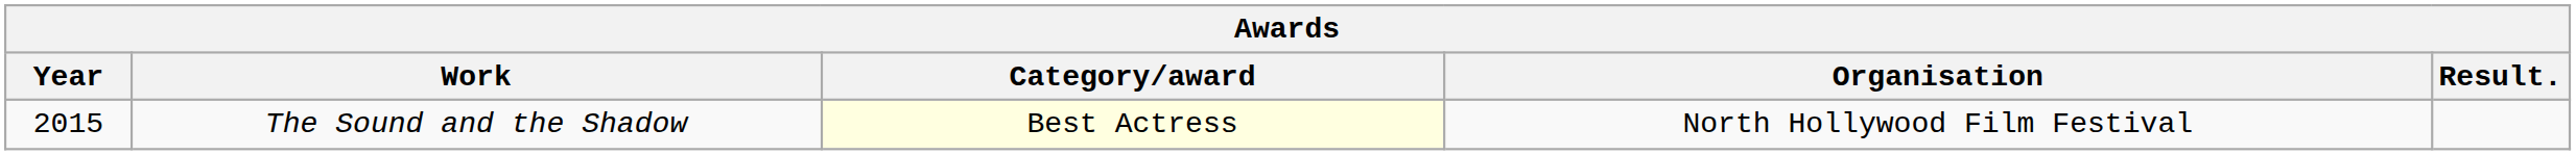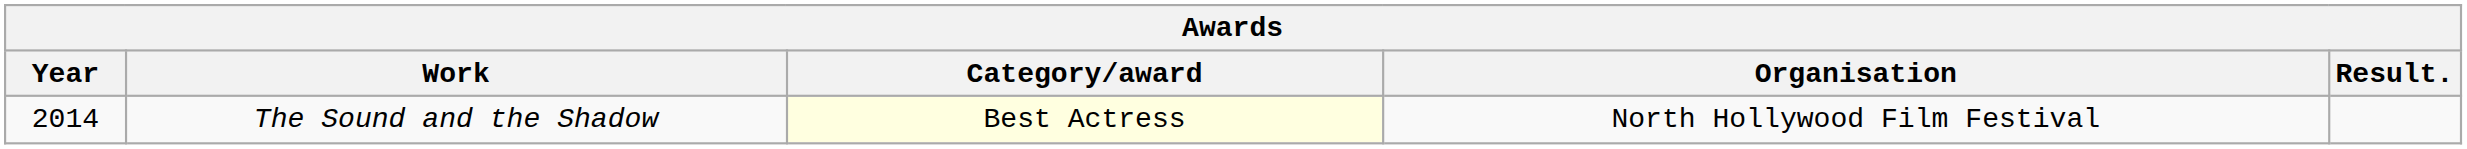The Sound and the Shadow | Year: 2015 -> 2014
